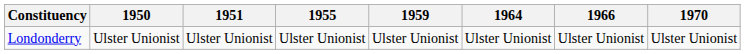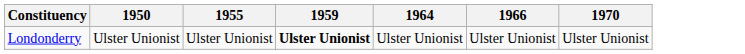- column: 1951 | Ulster Unionist
Londonderry | 1959: normal -> bold
